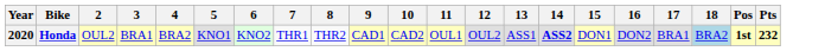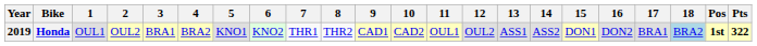+ column: 1 | OUL1
Honda | Year: 2020 -> 2019
Honda | 14: bold -> normal
Honda | Pts: 232 -> 322
